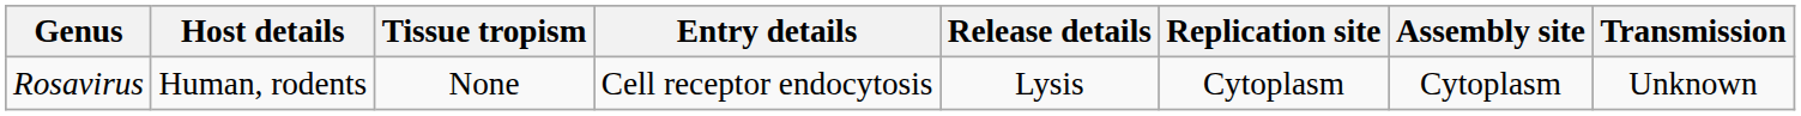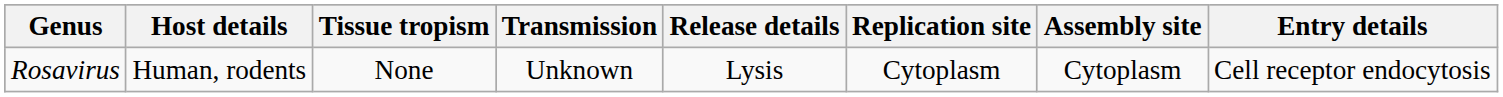columns swapped: Entry details <-> Transmission
